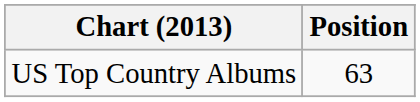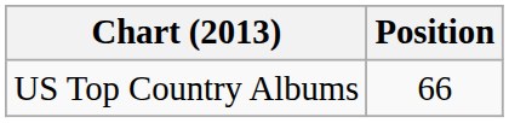US Top Country Albums | Position: 63 -> 66
